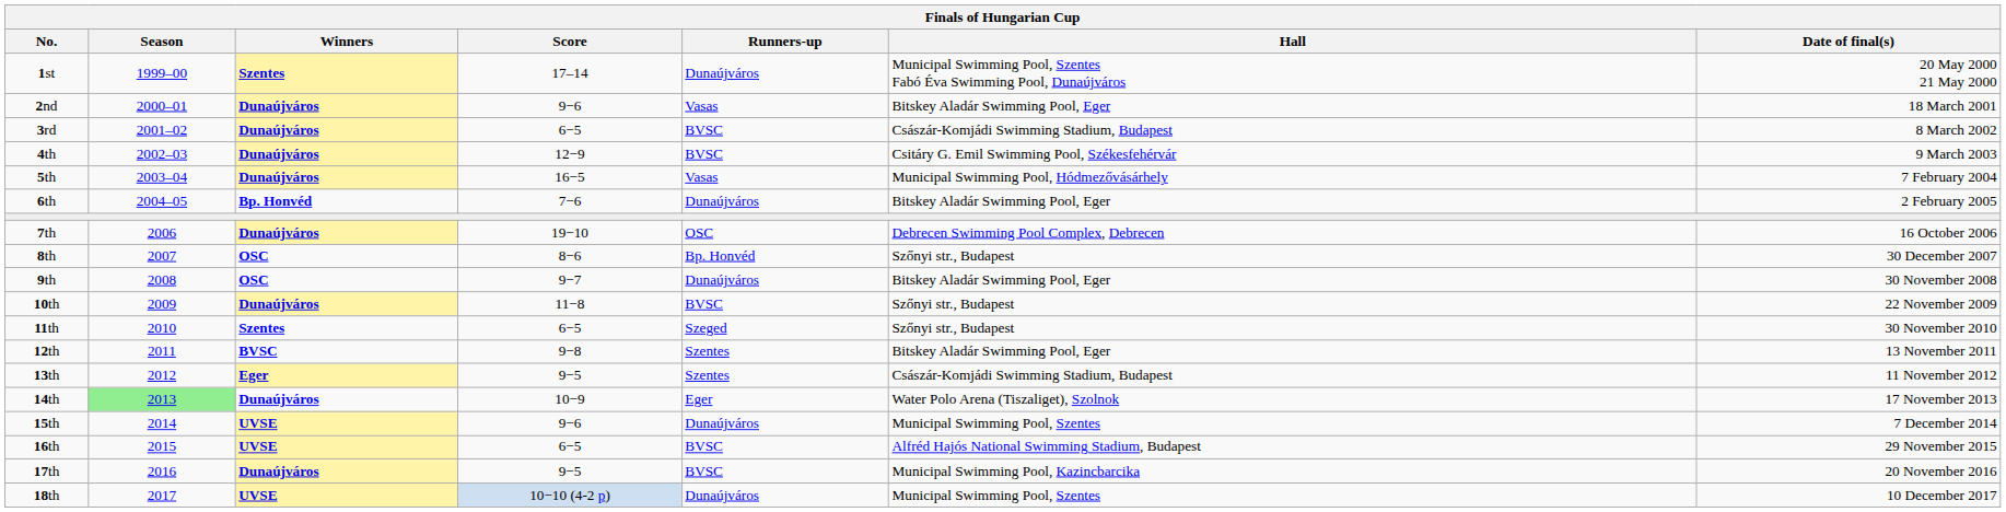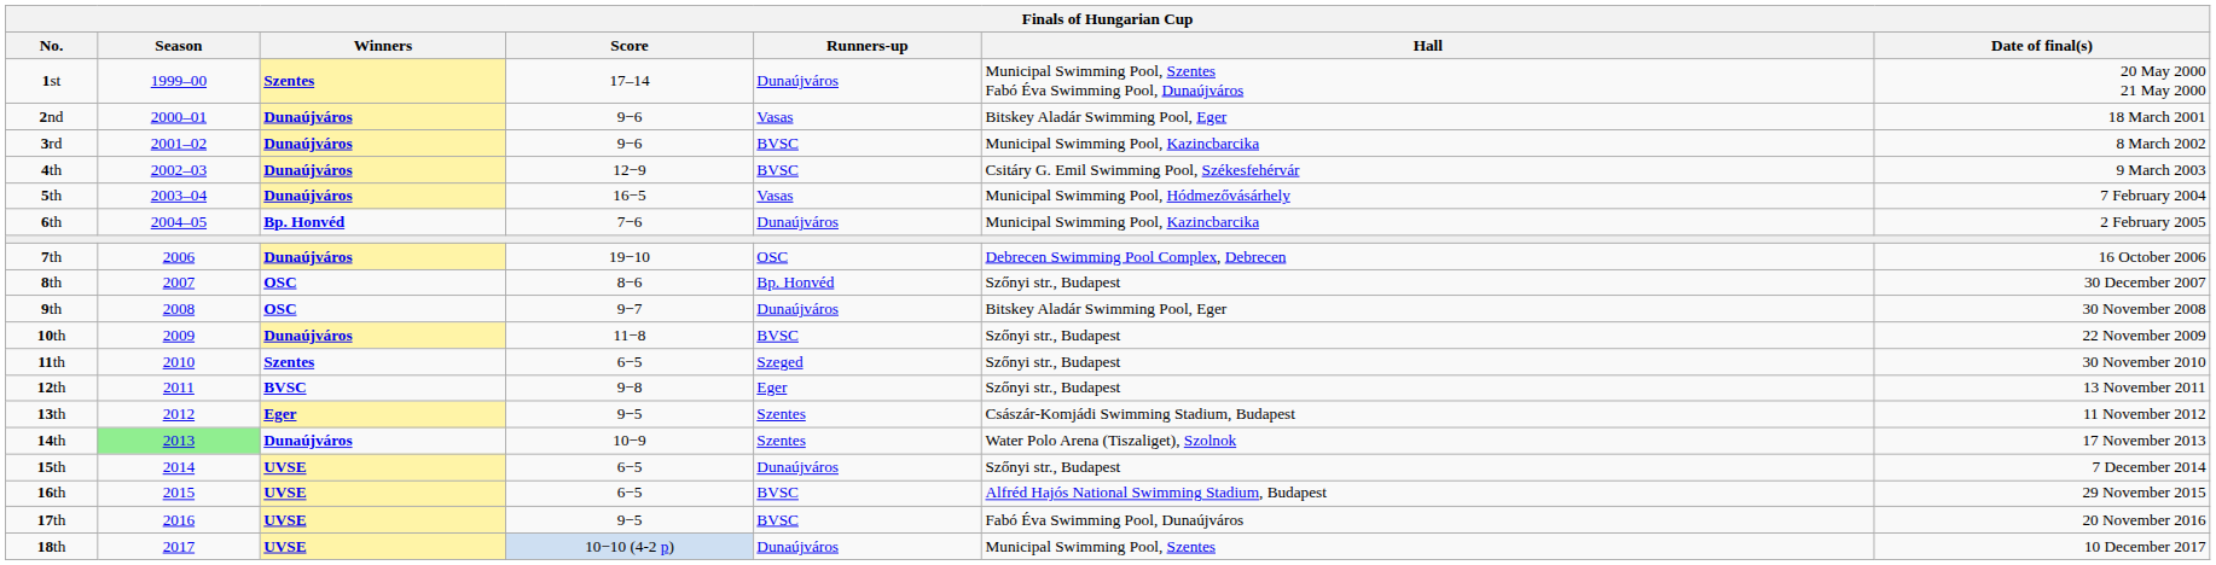3rd | Score: 6−5 -> 9−6
3rd | Hall: Császár-Komjádi Swimming Stadium, Budapest -> Municipal Swimming Pool, Kazincbarcika
6th | Hall: Bitskey Aladár Swimming Pool, Eger -> Municipal Swimming Pool, Kazincbarcika
12th | Runners-up: Szentes -> Eger
12th | Hall: Bitskey Aladár Swimming Pool, Eger -> Szőnyi str., Budapest
14th | Runners-up: Eger -> Szentes
15th | Score: 9−6 -> 6−5
15th | Hall: Municipal Swimming Pool, Szentes -> Szőnyi str., Budapest
17th | Winners: Dunaújváros -> UVSE
17th | Hall: Municipal Swimming Pool, Kazincbarcika -> Fabó Éva Swimming Pool, Dunaújváros
